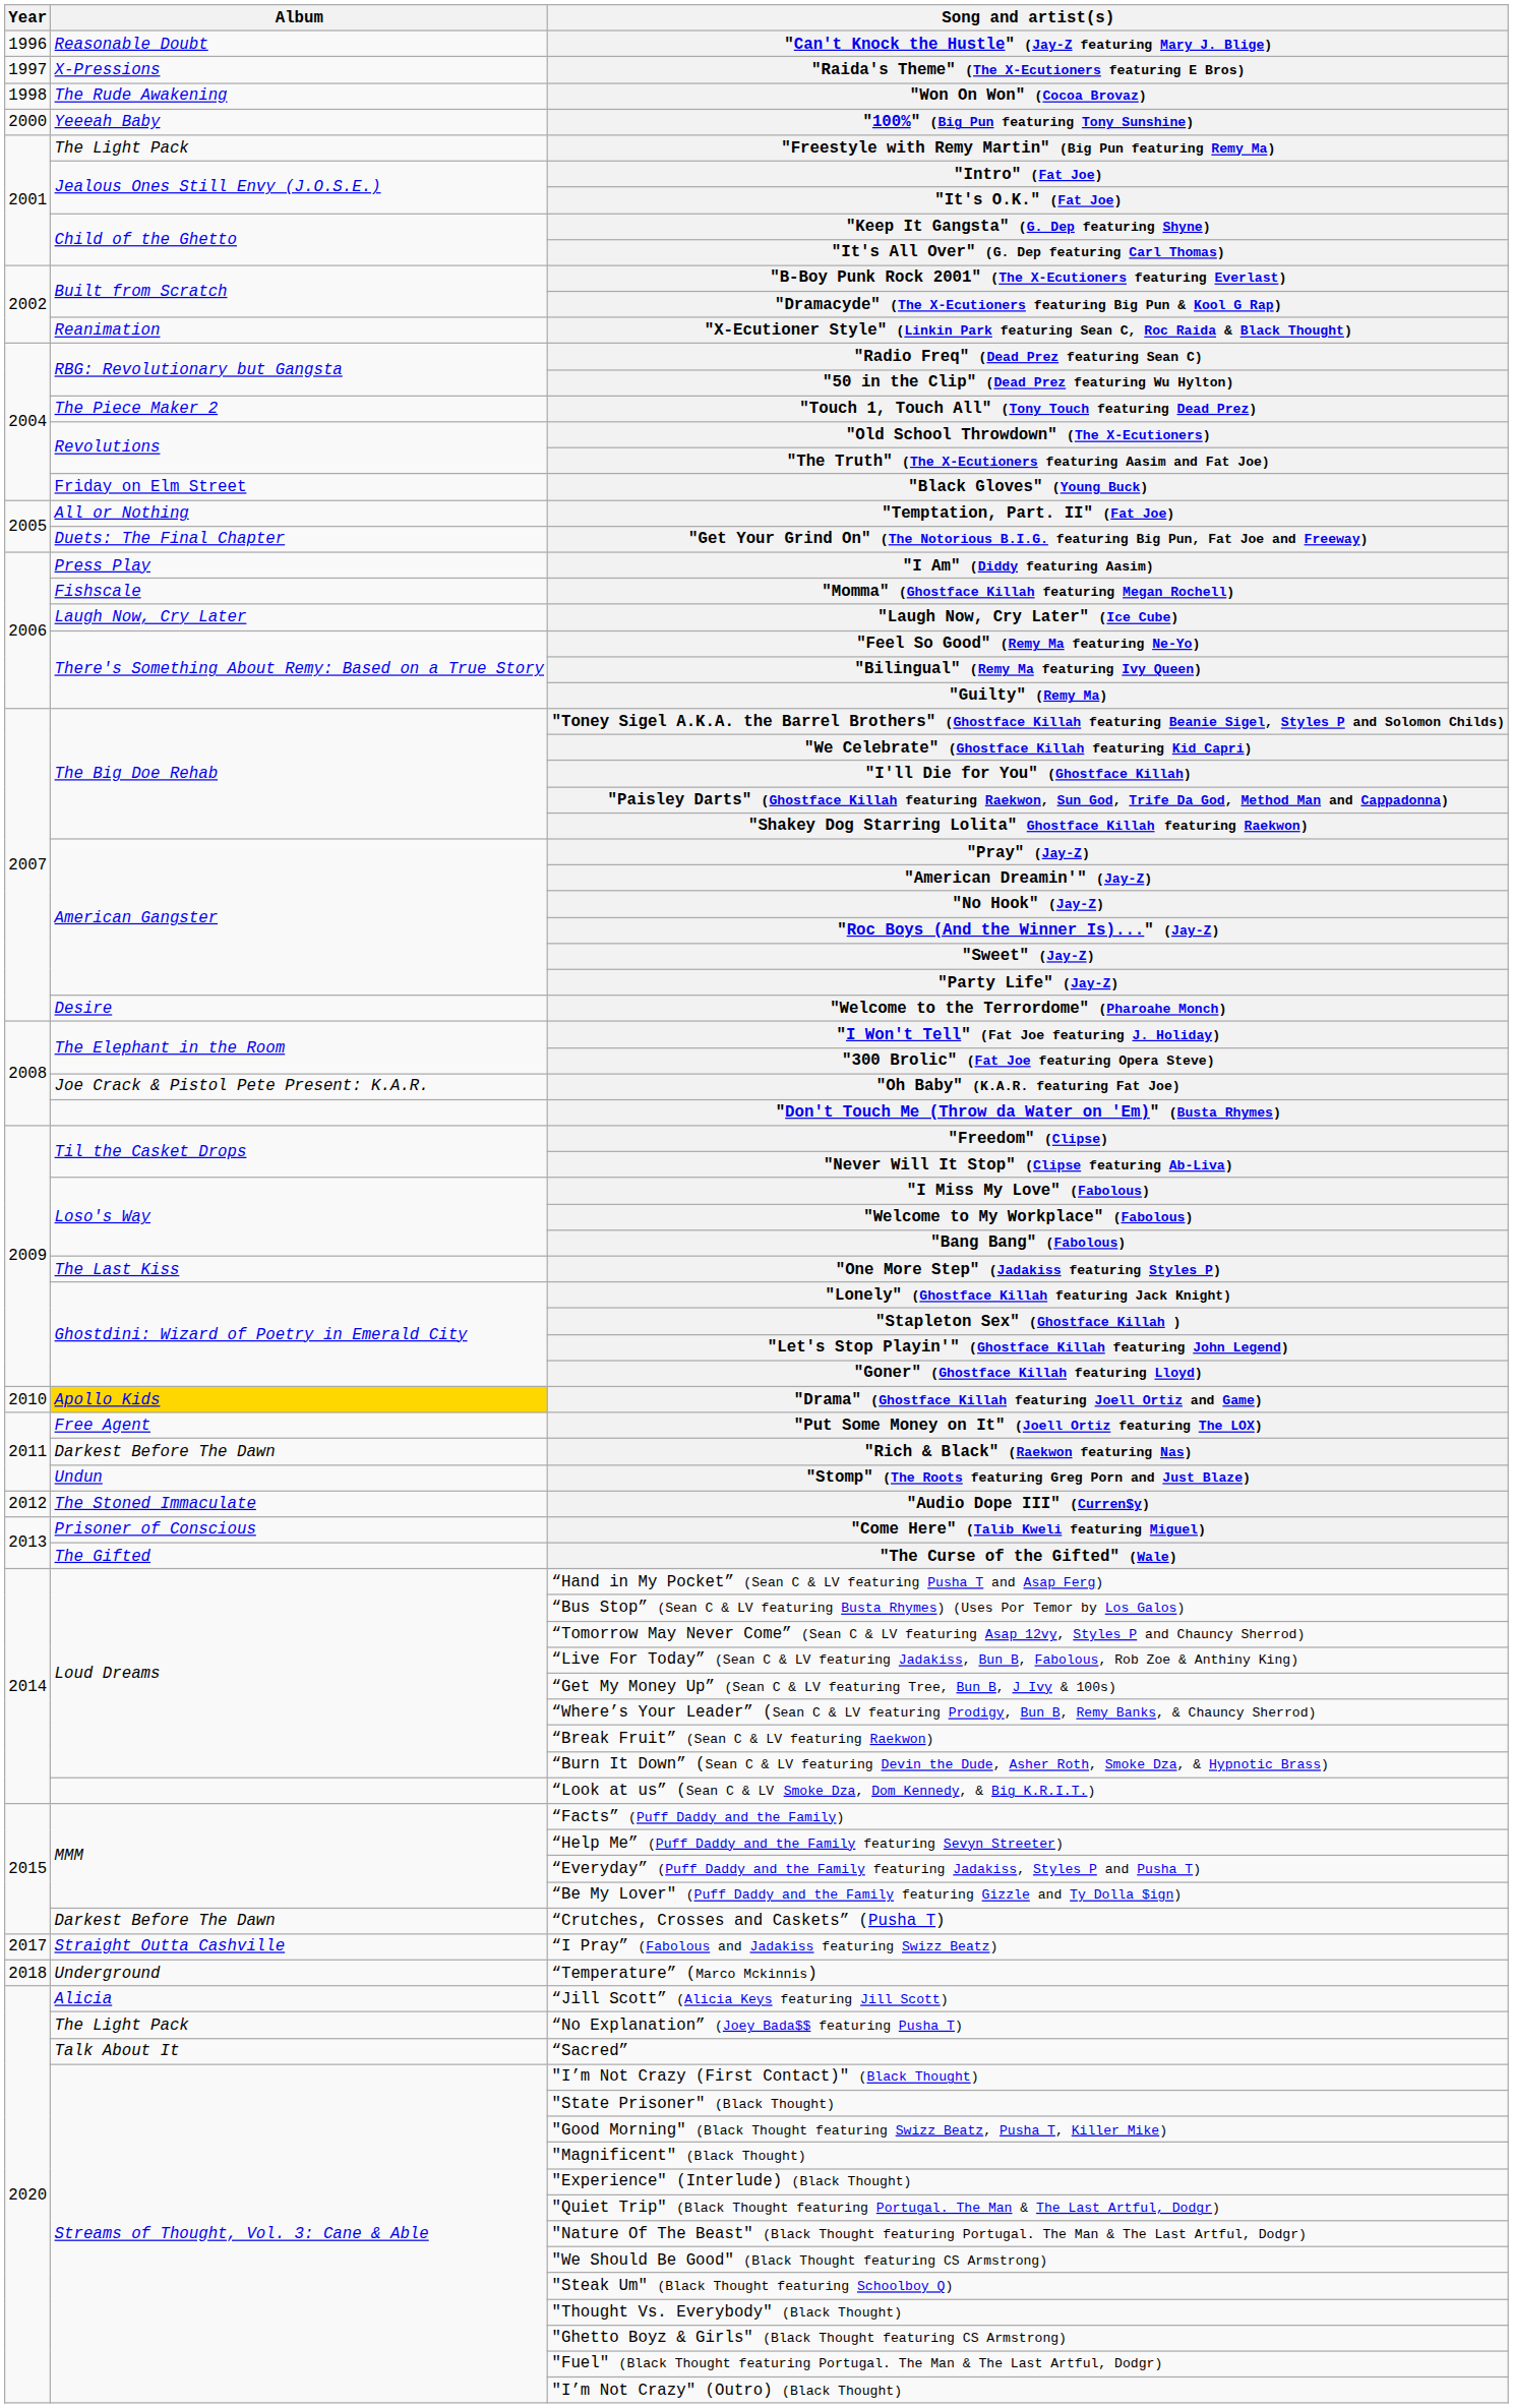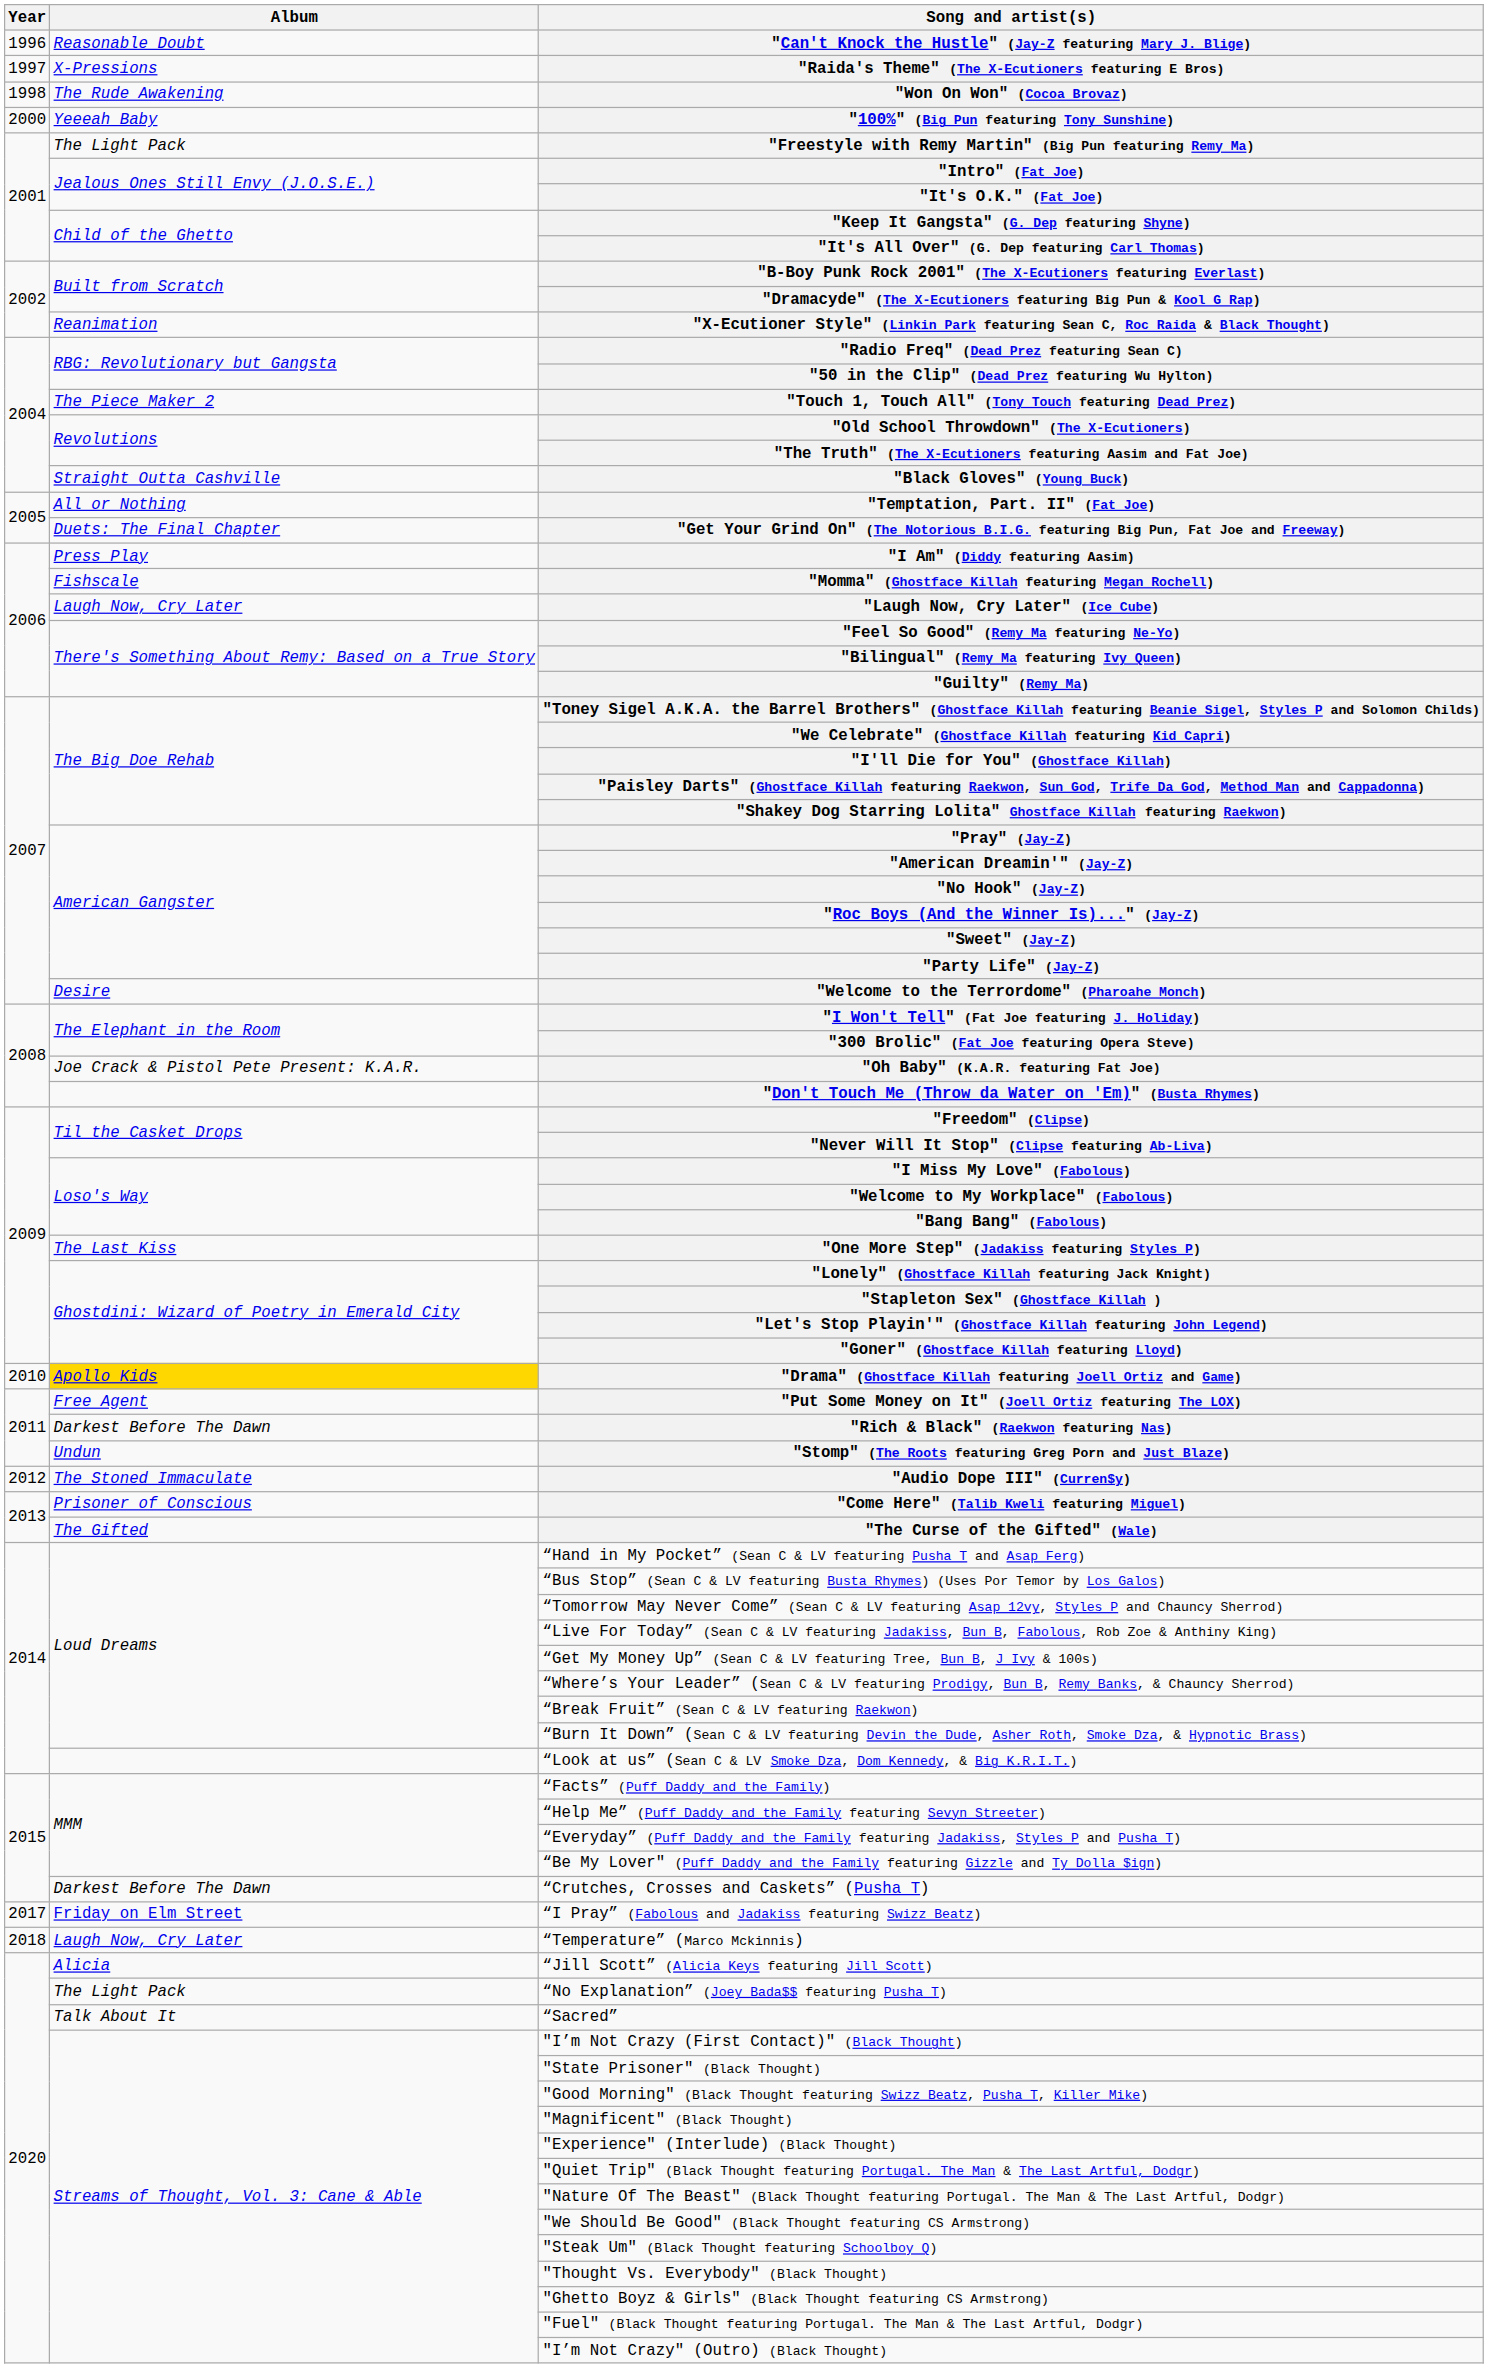"Black Gloves" (Young Buck) | Album: Friday on Elm Street -> Straight Outta Cashville
“I Pray” (Fabolous and Jadakiss featuring Swizz Beatz) | Album: Straight Outta Cashville -> Friday on Elm Street
“Temperature” (Marco Mckinnis) | Album: Underground -> Laugh Now, Cry Later
